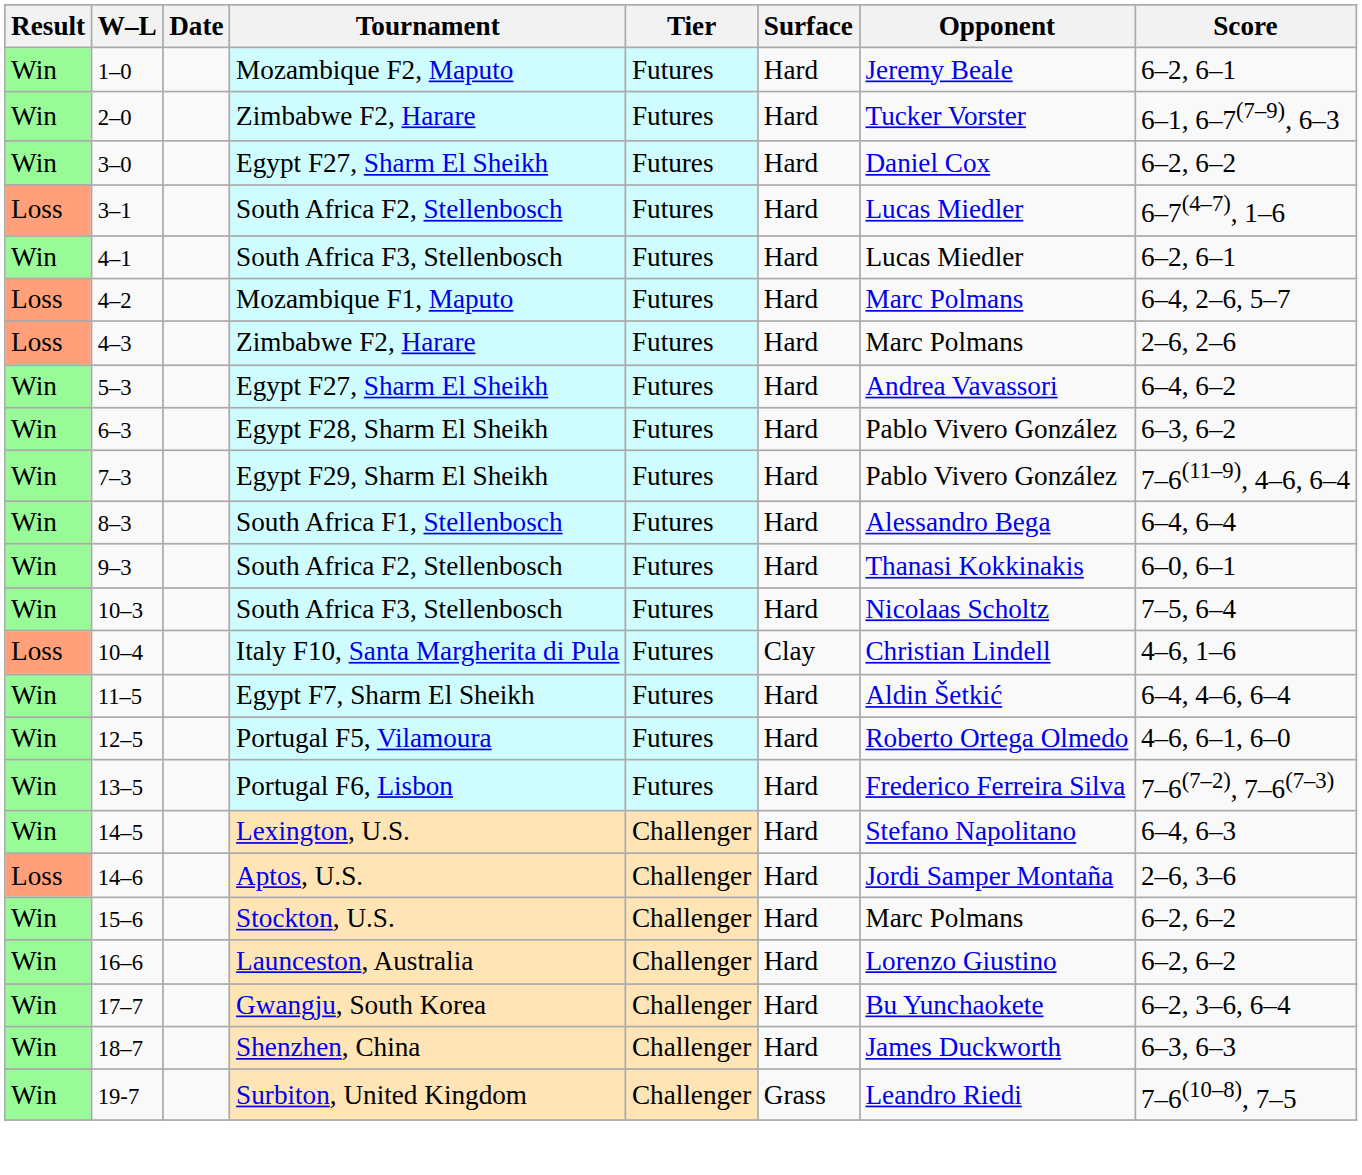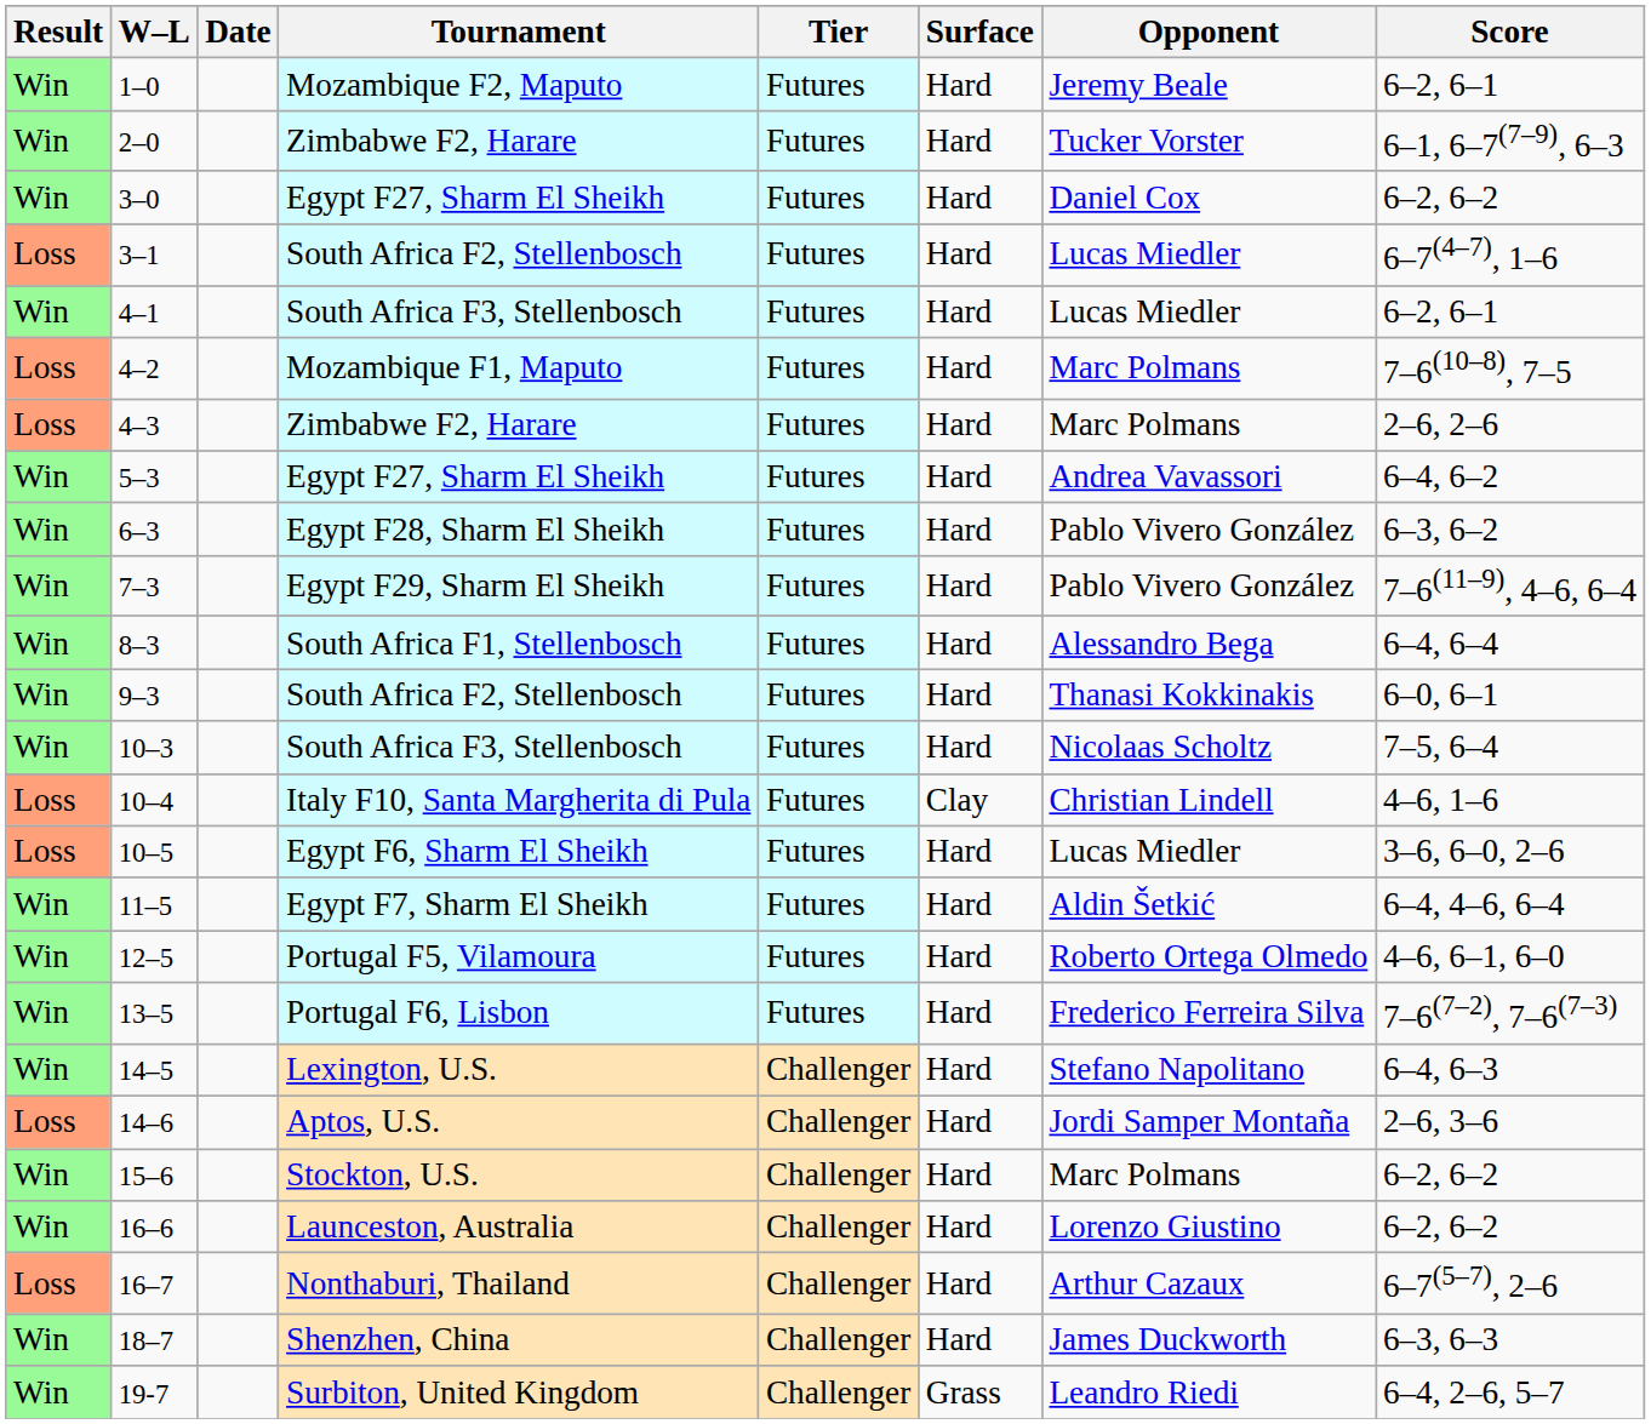4–2 | Score: 6–4, 2–6, 5–7 -> 7–6(10–8), 7–5
+ row: Loss | 10–5 | Egypt F6, Sharm El Sheikh | Futures | Hard | Lucas Miedler | 3–6, 6–0, 2–6
+ row: Loss | 16–7 | Nonthaburi, Thailand | Challenger | Hard | Arthur Cazaux | 6–7(5–7), 2–6
- row: Win | 17–7 | Gwangju, South Korea | Challenger | Hard | Bu Yunchaokete | 6–2, 3–6, 6–4
19-7 | Score: 7–6(10–8), 7–5 -> 6–4, 2–6, 5–7
